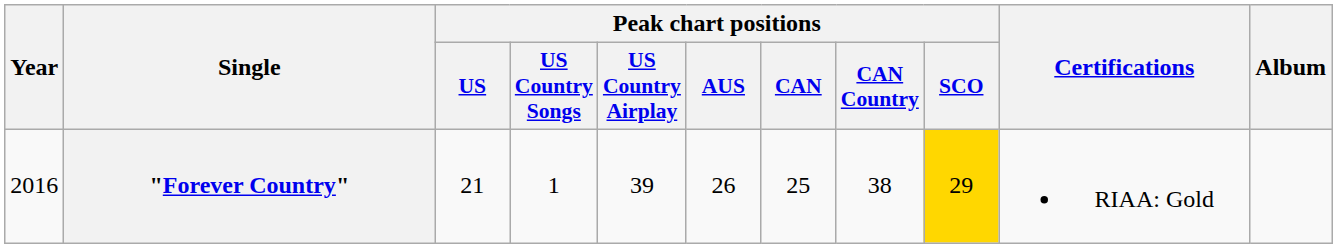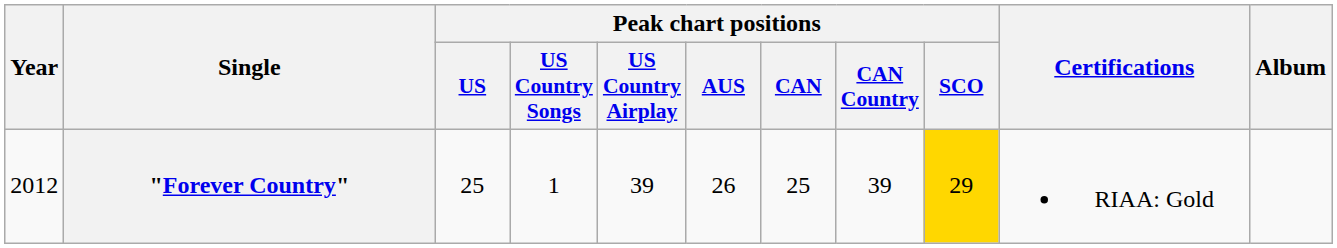"Forever Country" | Year: 2016 -> 2012
"Forever Country" | Peak chart positions / US: 21 -> 25
"Forever Country" | Peak chart positions / CAN Country: 38 -> 39
